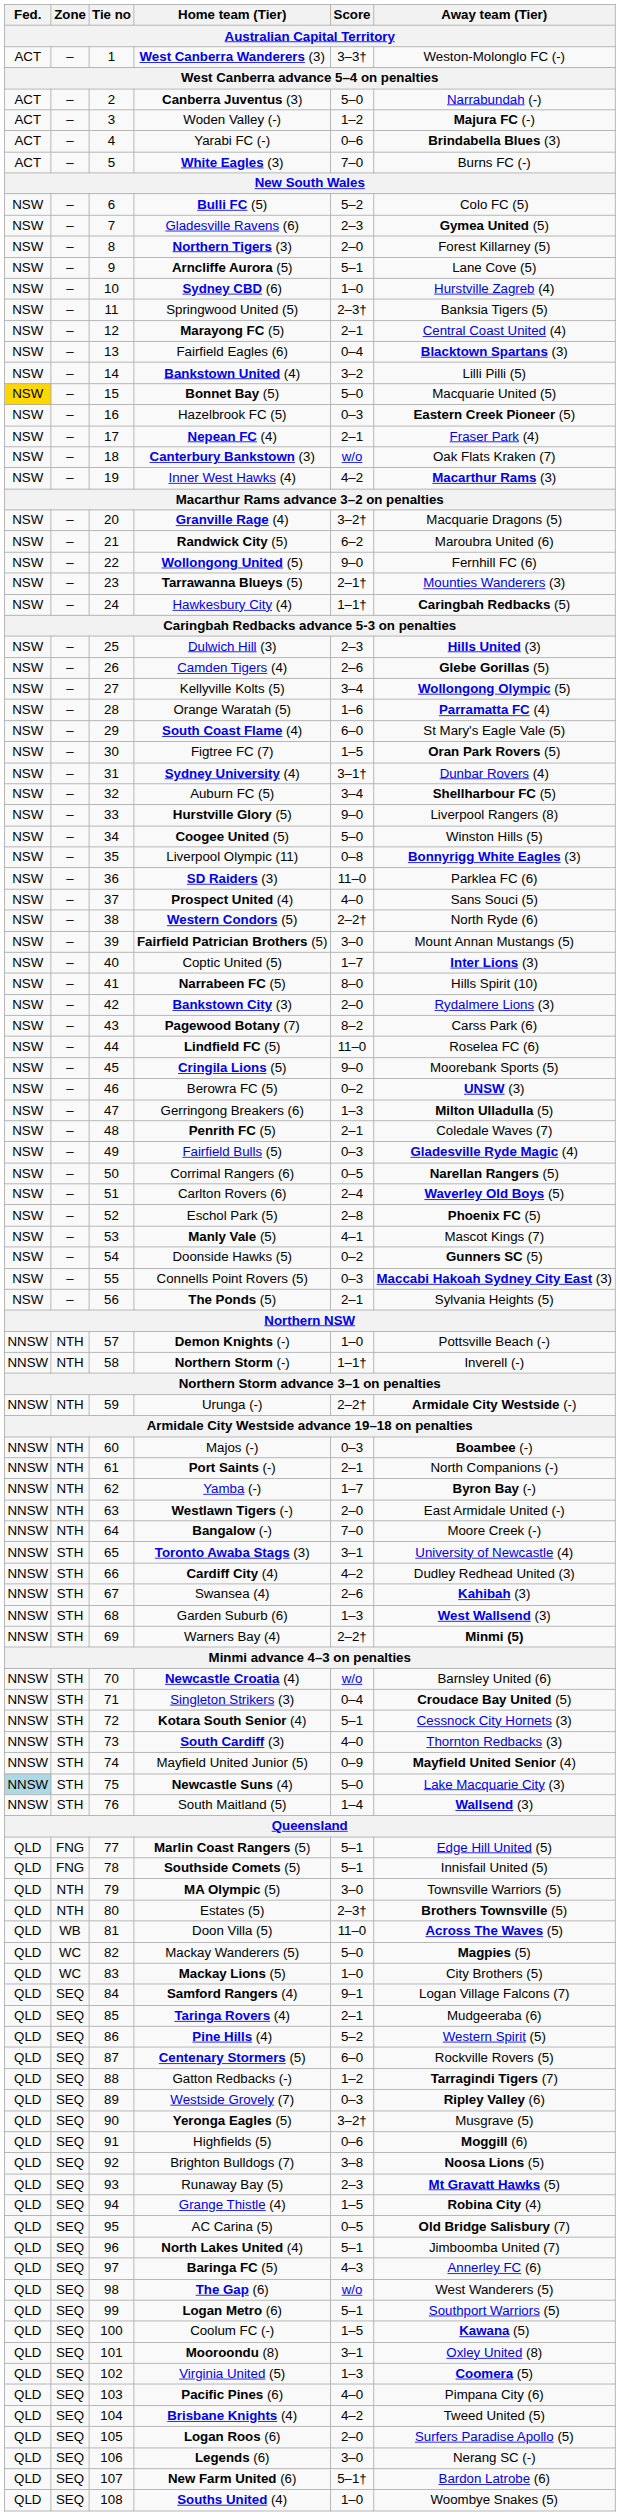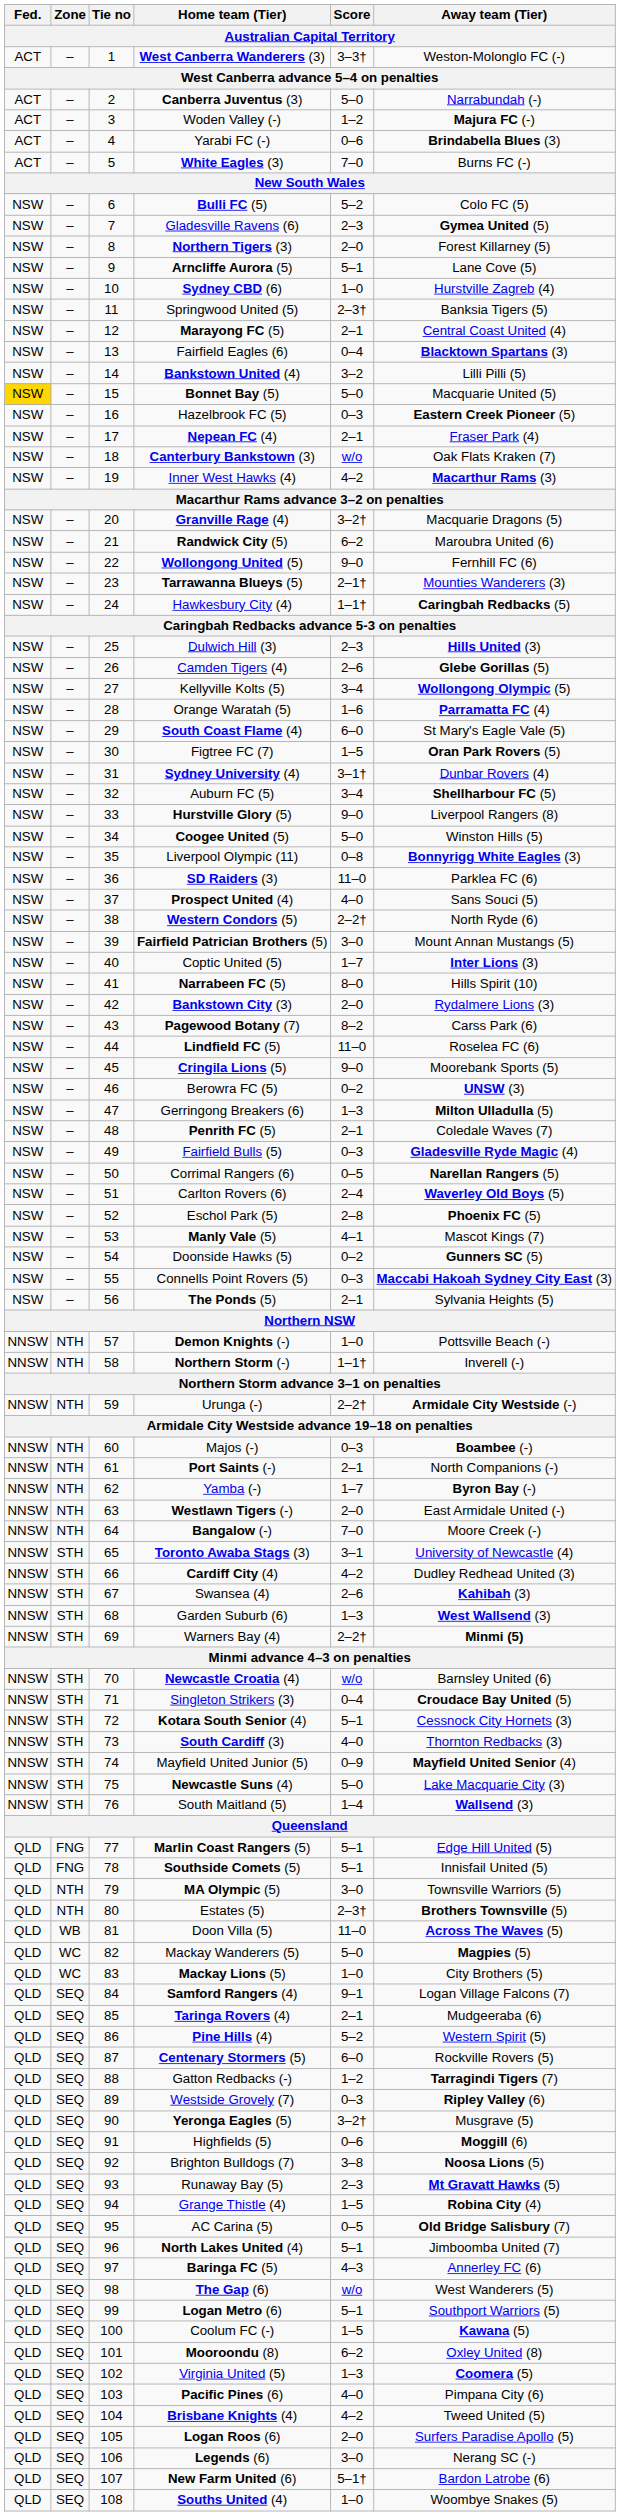Newcastle Suns (4) | Fed.: lightblue background -> no background
Mooroondu (8) | Score: 3–1 -> 6–2
